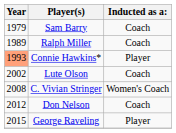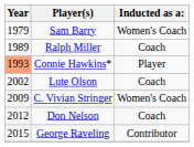Sam Barry | Inducted as a:: Coach -> Women's Coach
C. Vivian Stringer | Year: 2008 -> 2009
George Raveling | Inducted as a:: Player -> Contributor
